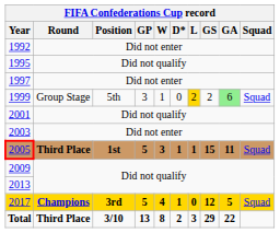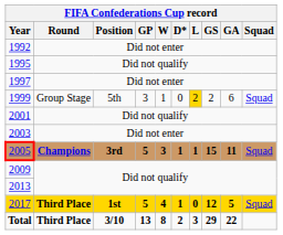1999 | GA: lightgreen background -> no background
2005 | Round: Third Place -> Champions
2005 | Position: 1st -> 3rd
2017 | Round: Champions -> Third Place
2017 | Position: 3rd -> 1st
